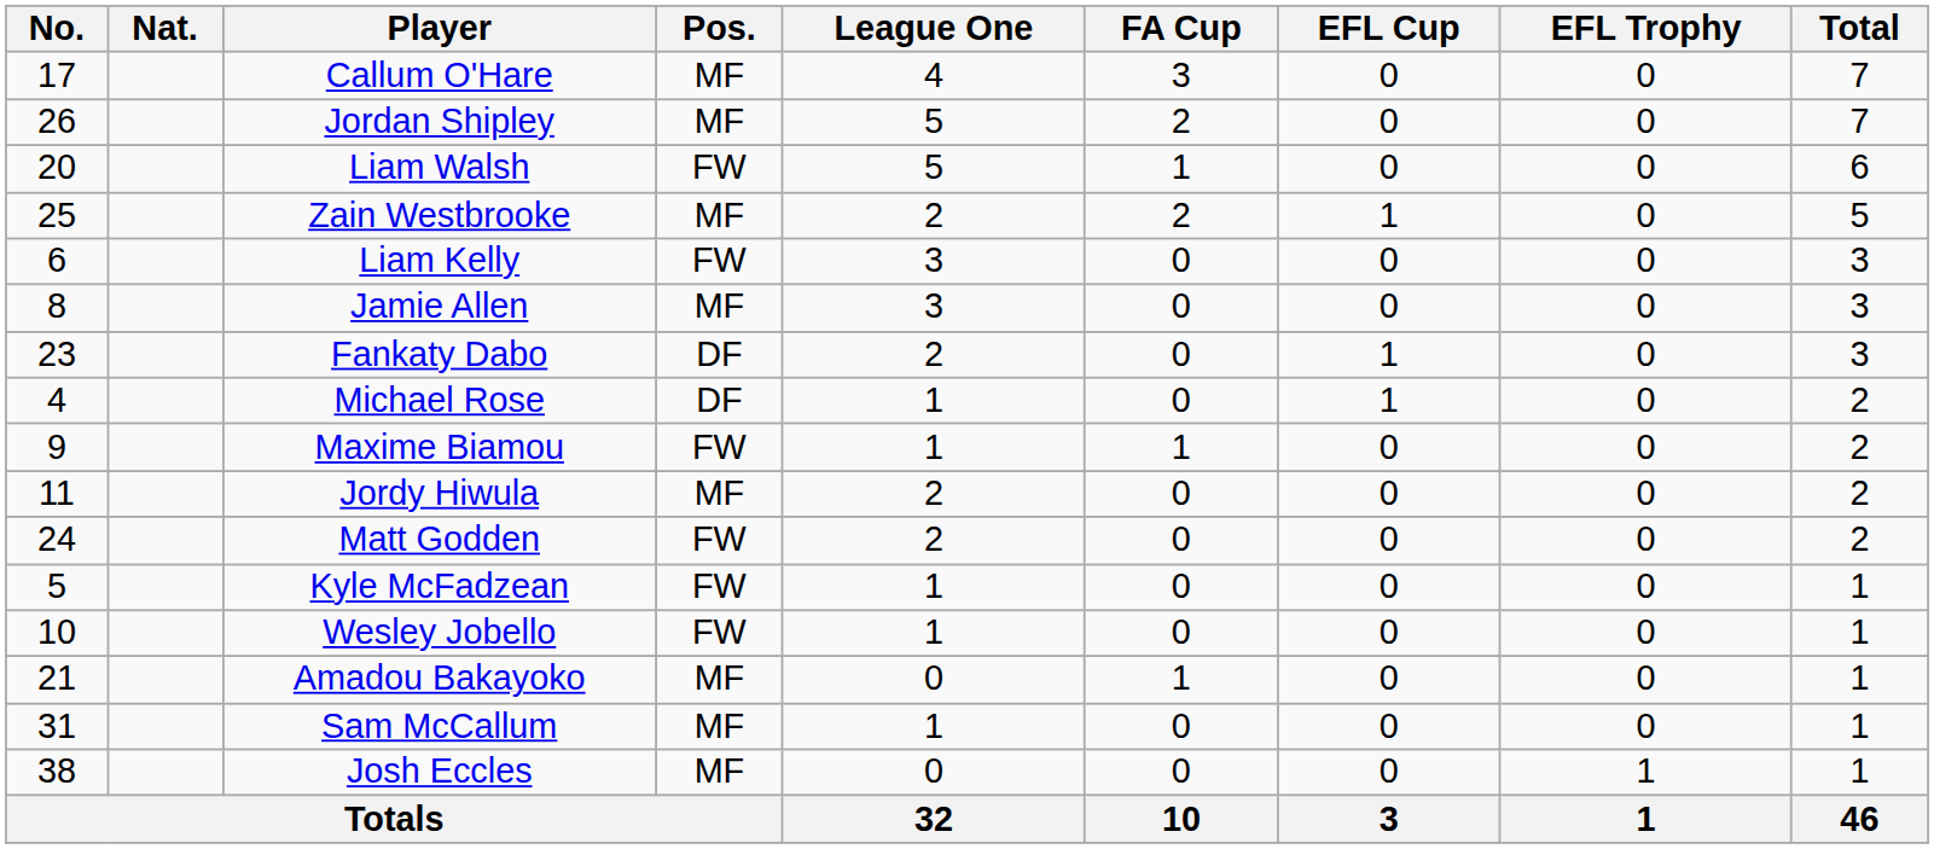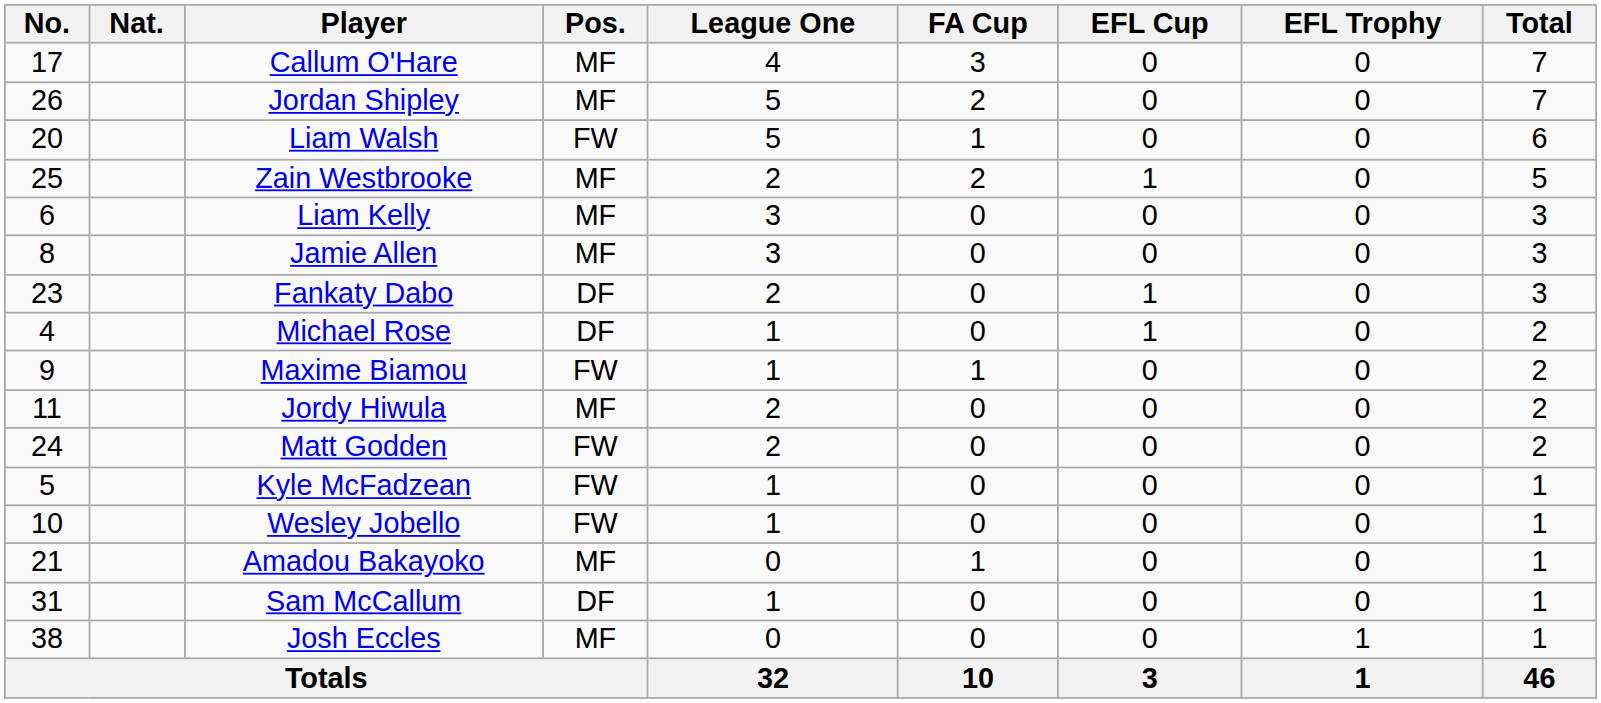Liam Kelly | Pos.: FW -> MF
Sam McCallum | Pos.: MF -> DF
